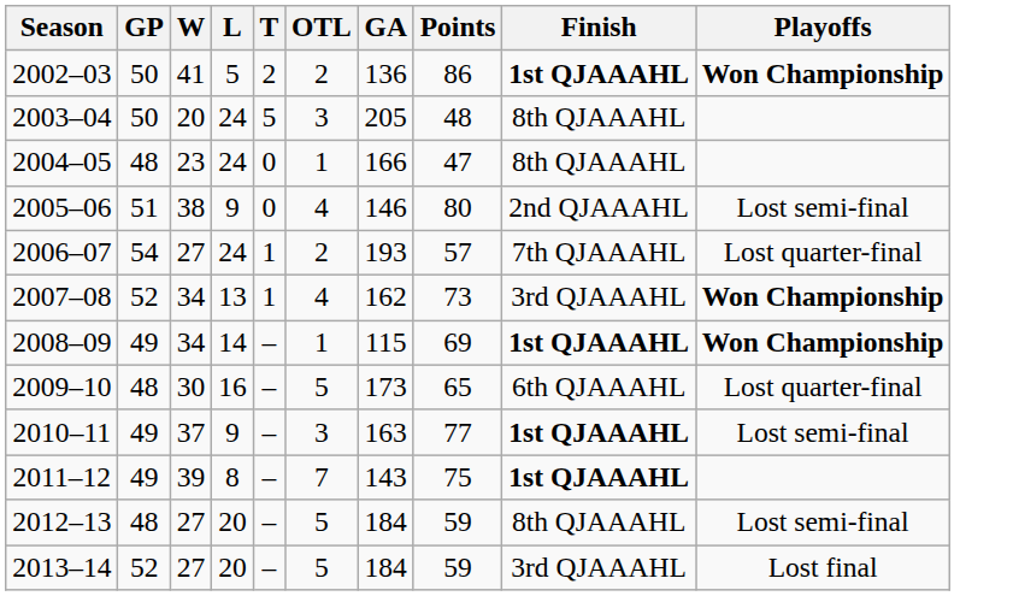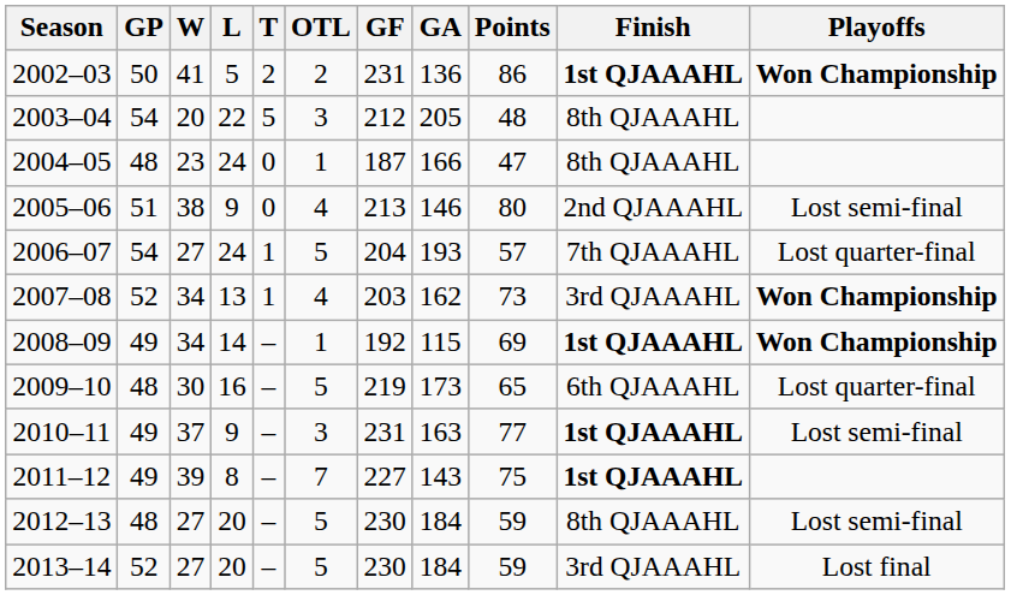+ column: GF | 231 | 212 | 187 | 213 | 204 | 203 | 192 | 219 | 231 | 227 | 230 | 230
2003–04 | GP: 50 -> 54
2003–04 | L: 24 -> 22
2006–07 | OTL: 2 -> 5
